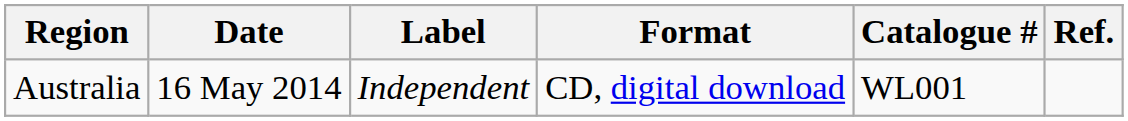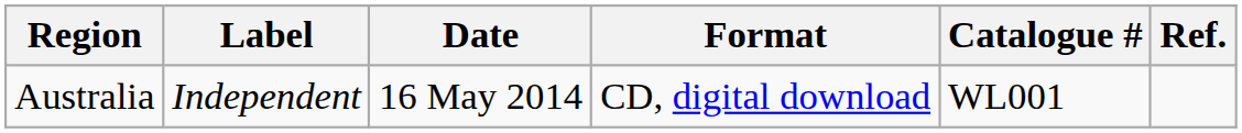columns swapped: Date <-> Label
